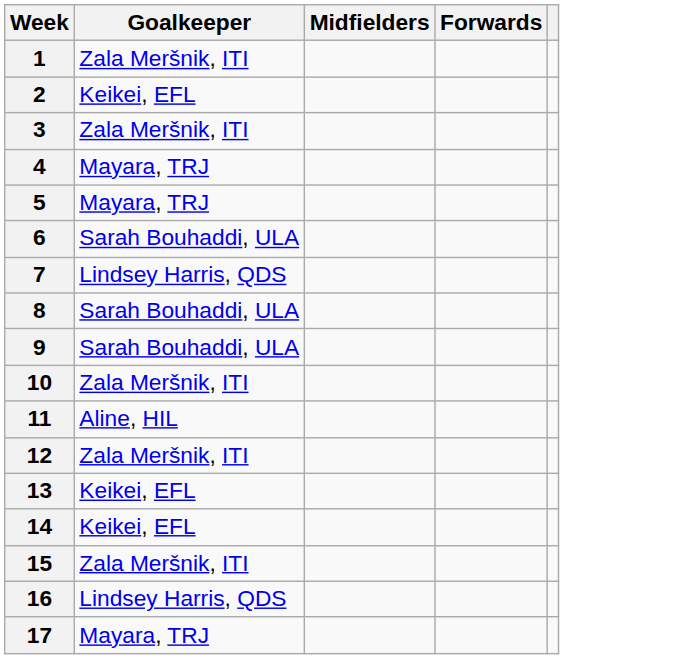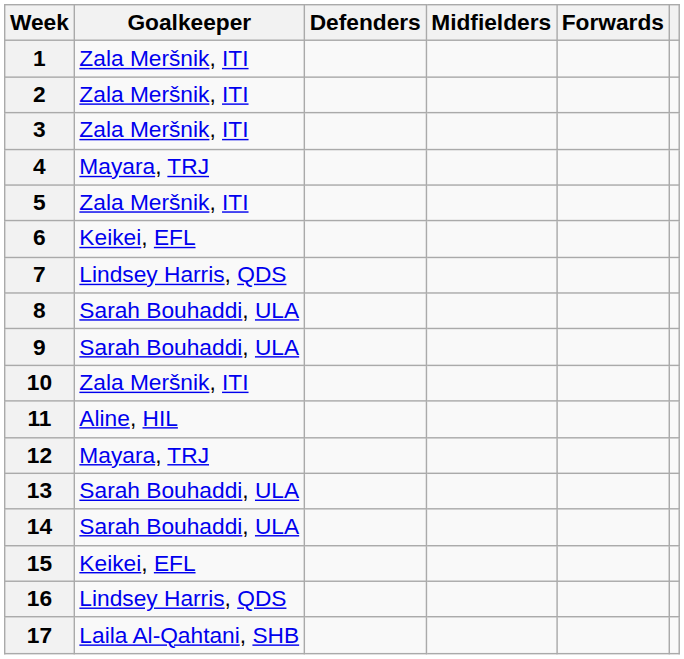+ column: Defenders
2 | Goalkeeper: Keikei, EFL -> Zala Meršnik, ITI
5 | Goalkeeper: Mayara, TRJ -> Zala Meršnik, ITI
6 | Goalkeeper: Sarah Bouhaddi, ULA -> Keikei, EFL
12 | Goalkeeper: Zala Meršnik, ITI -> Mayara, TRJ
13 | Goalkeeper: Keikei, EFL -> Sarah Bouhaddi, ULA
14 | Goalkeeper: Keikei, EFL -> Sarah Bouhaddi, ULA
15 | Goalkeeper: Zala Meršnik, ITI -> Keikei, EFL
17 | Goalkeeper: Mayara, TRJ -> Laila Al-Qahtani, SHB
